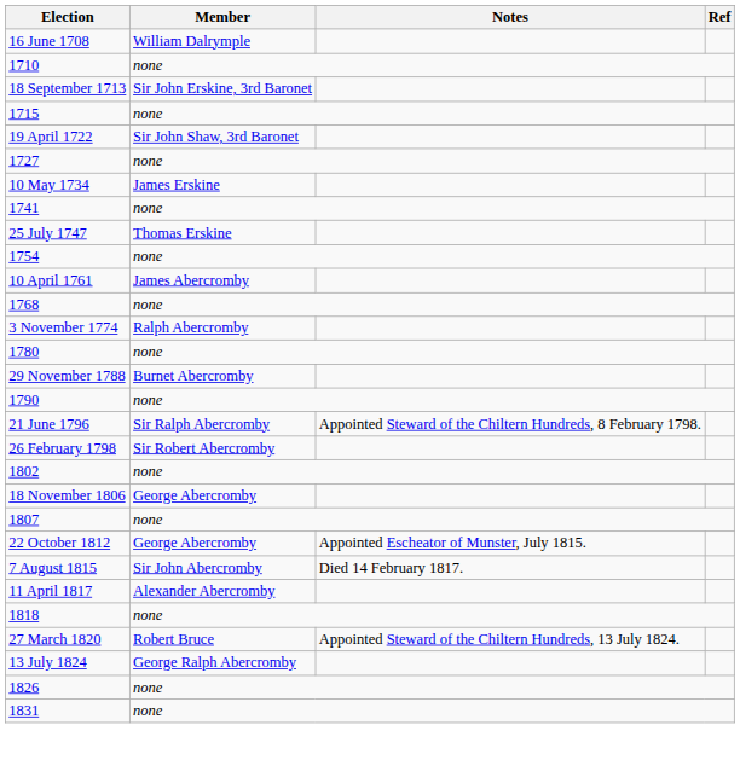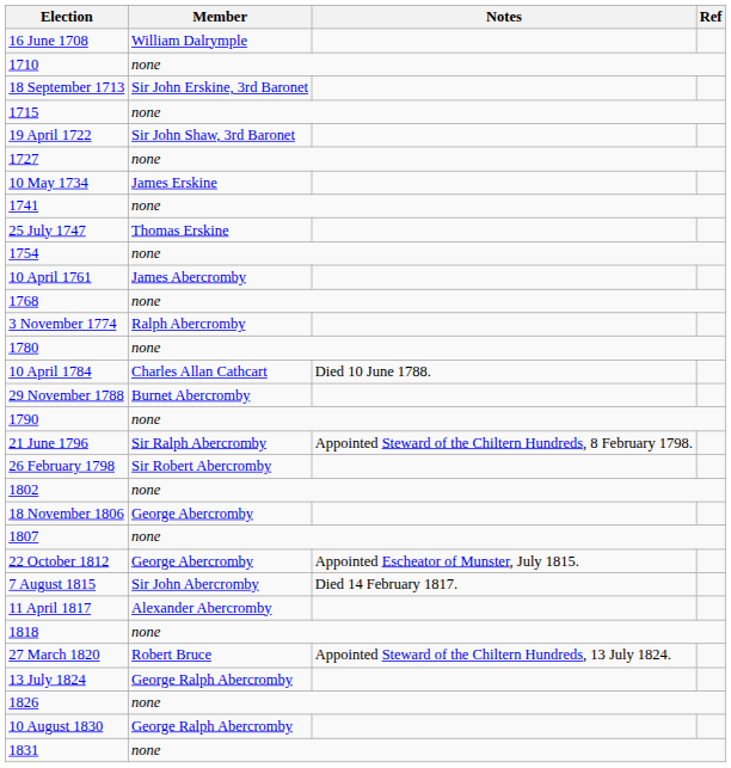+ row: 10 April 1784 | Charles Allan Cathcart | Died 10 June 1788.
+ row: 10 August 1830 | George Ralph Abercromby
